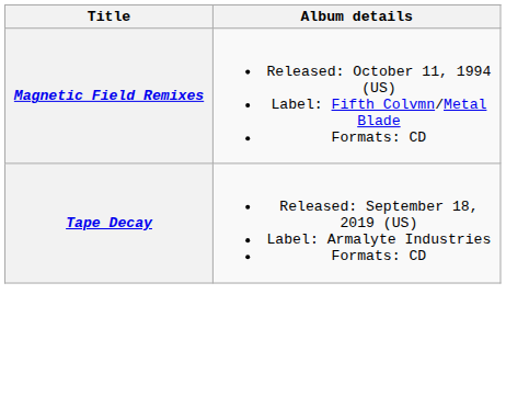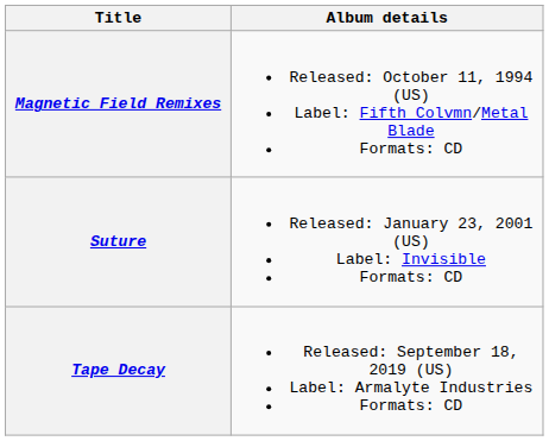+ row: Suture | Released: January 23, 2001 (US) Label: Invisible Formats: CD
